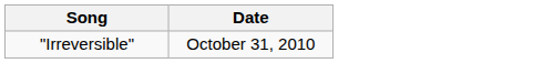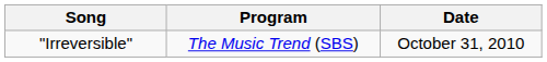+ column: Program | The Music Trend (SBS)
